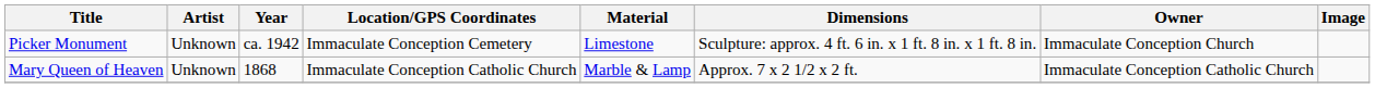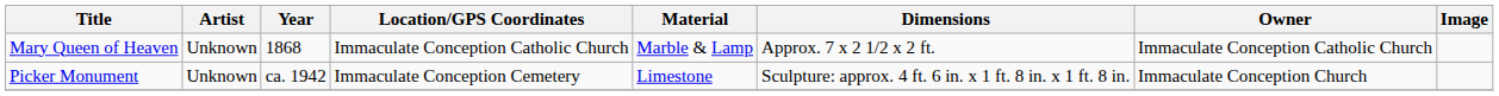rows swapped: Picker Monument <-> Mary Queen of Heaven
